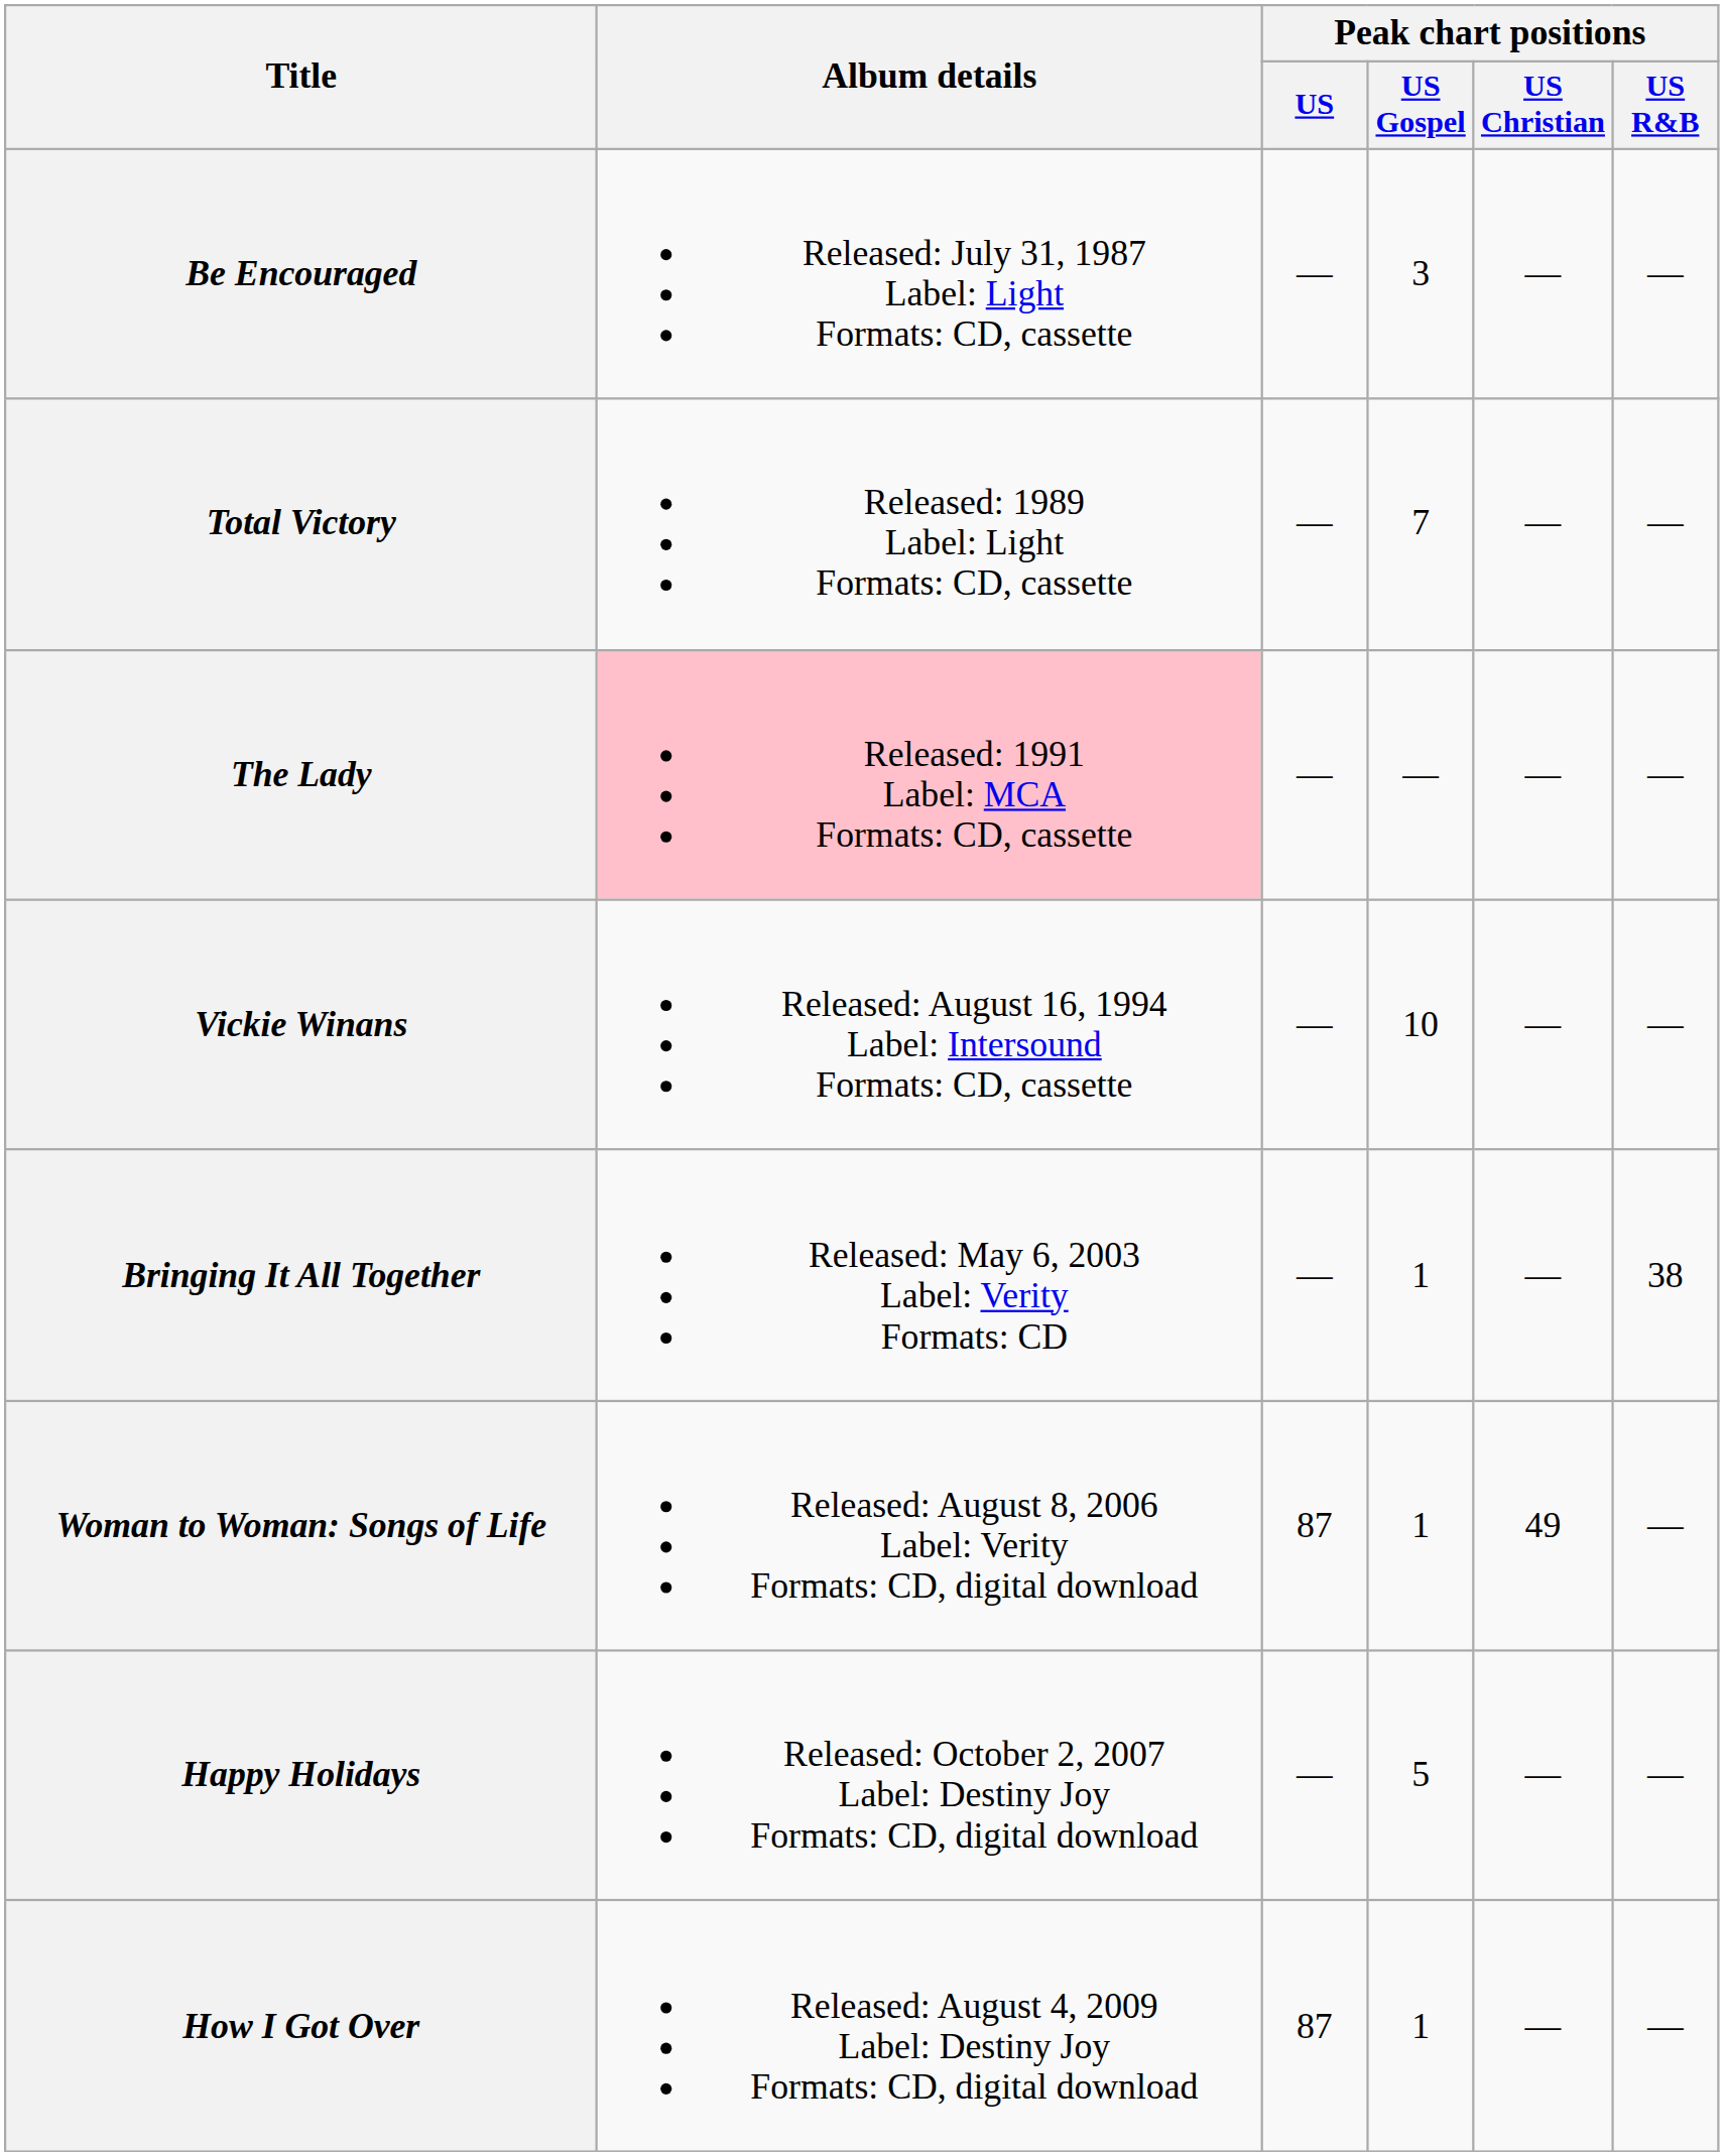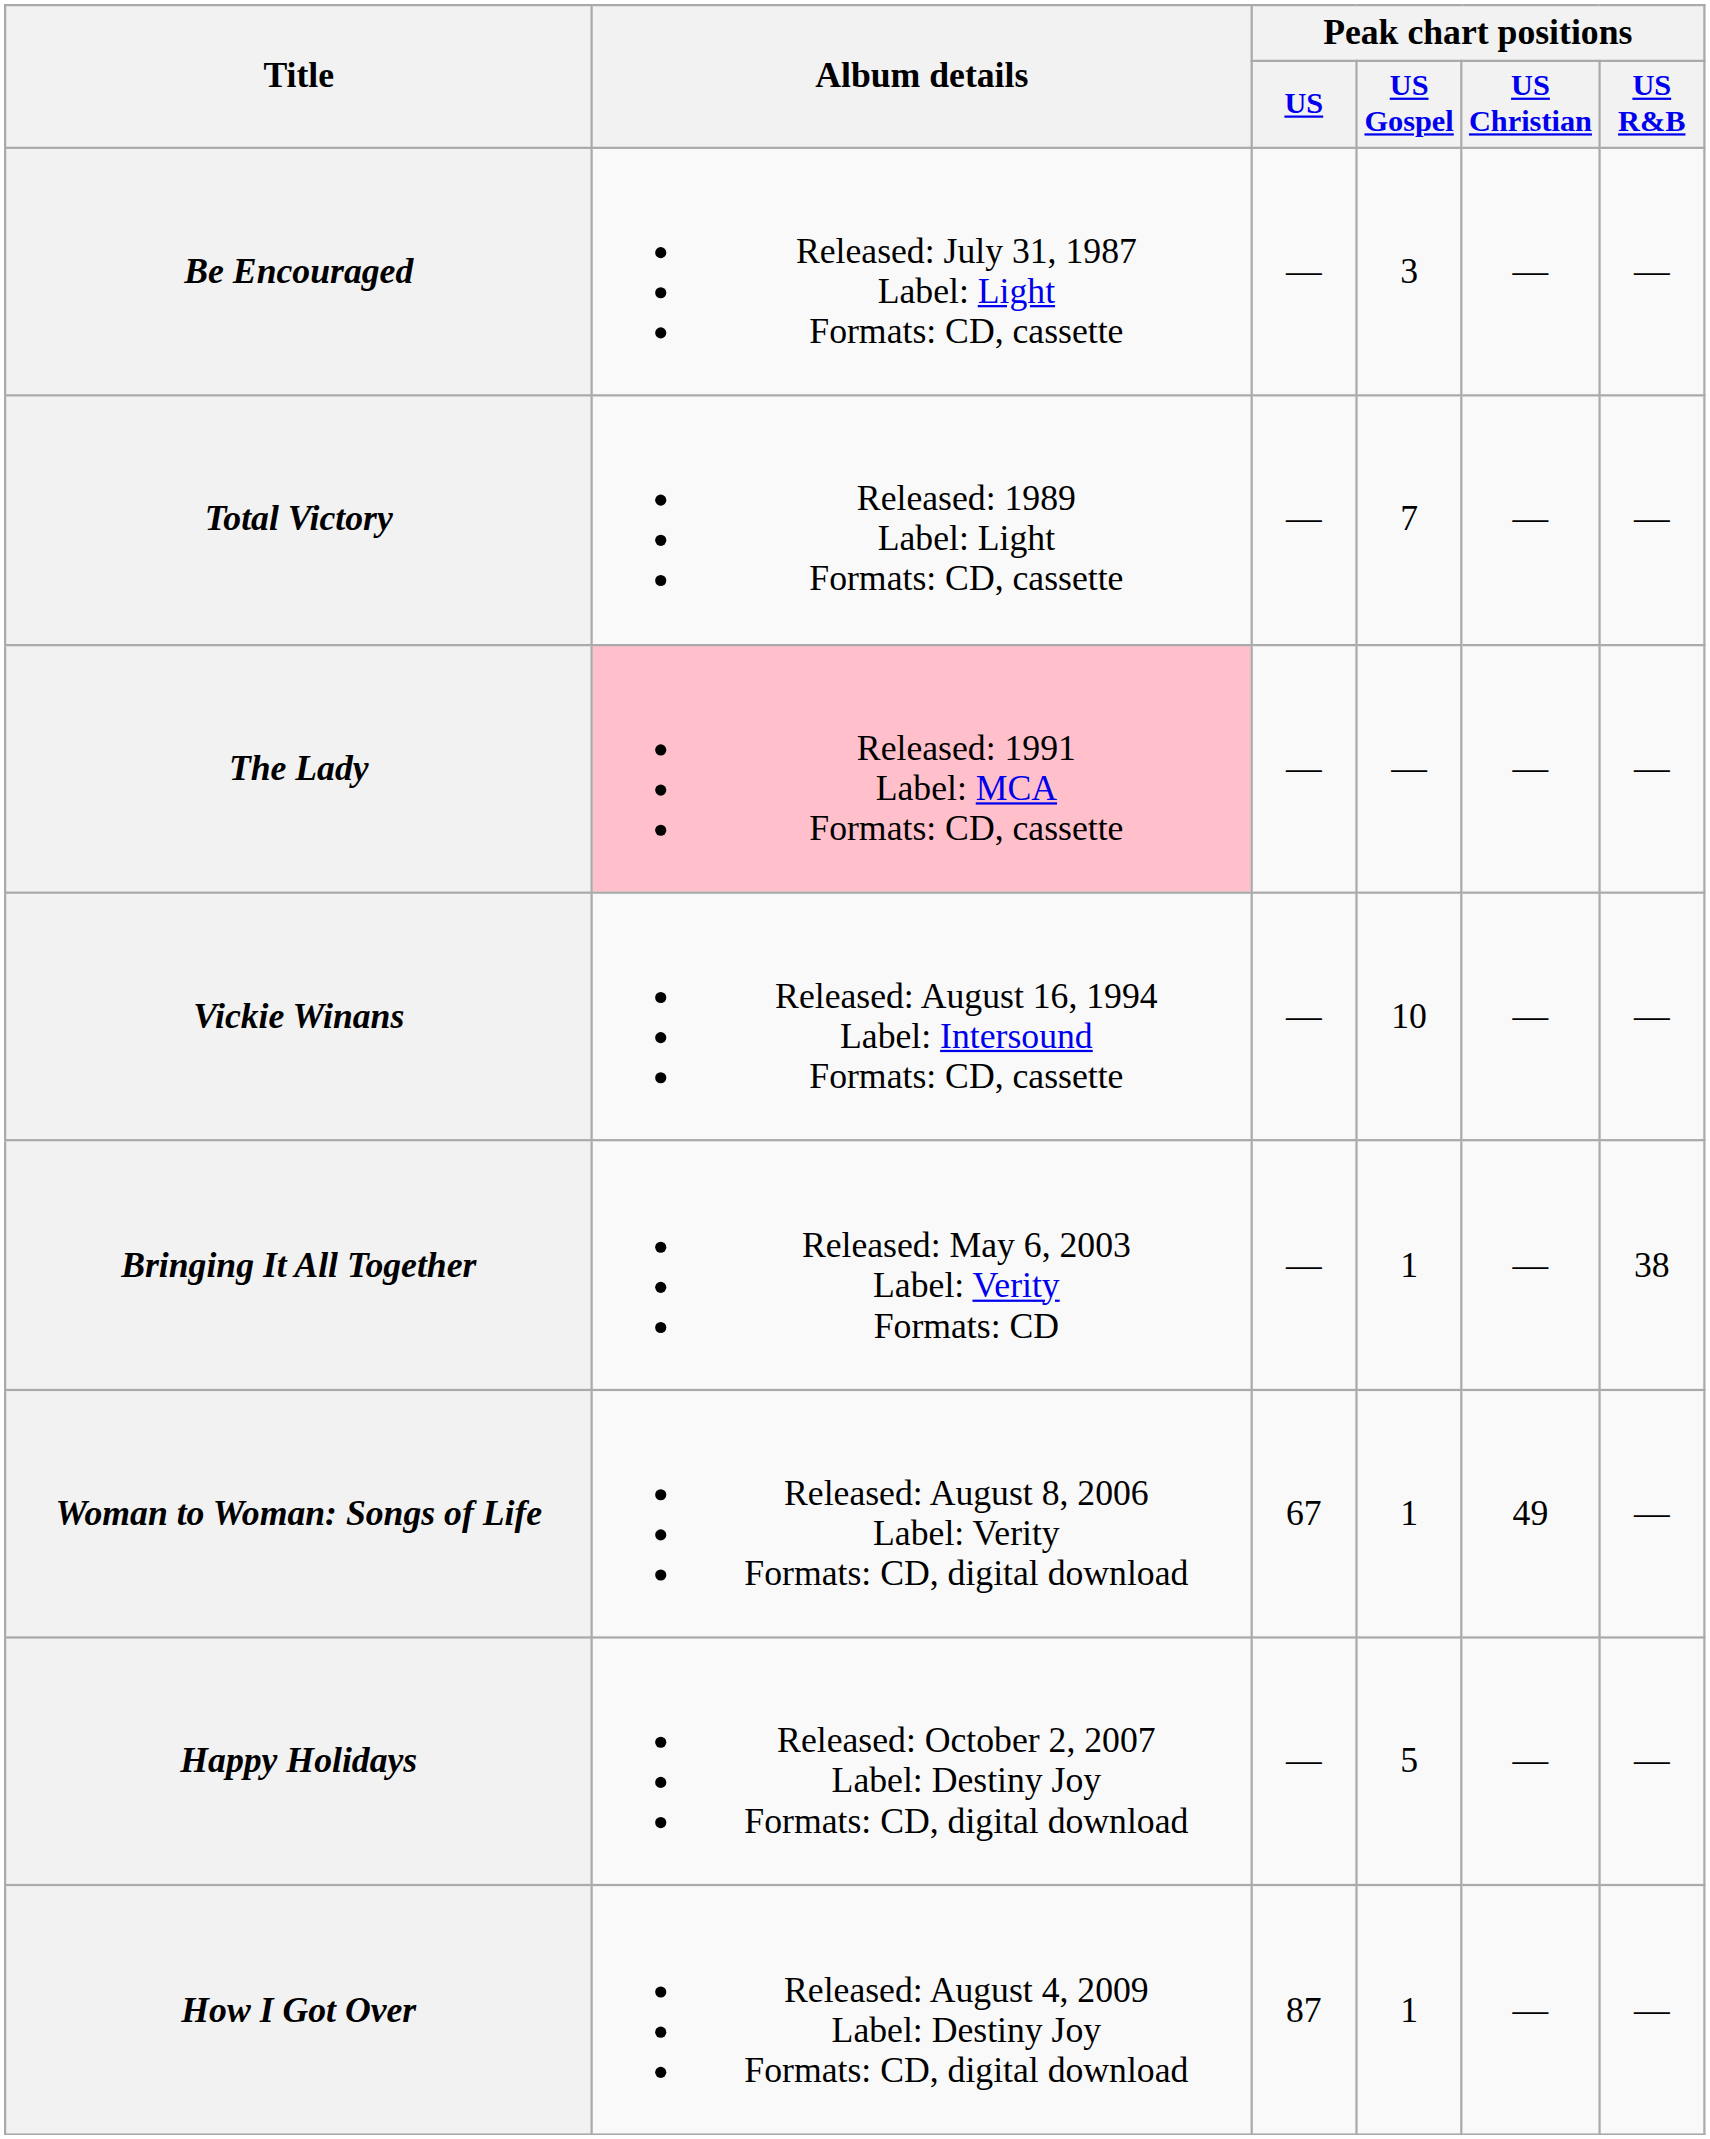Woman to Woman: Songs of Life | Peak chart positions / US: 87 -> 67
